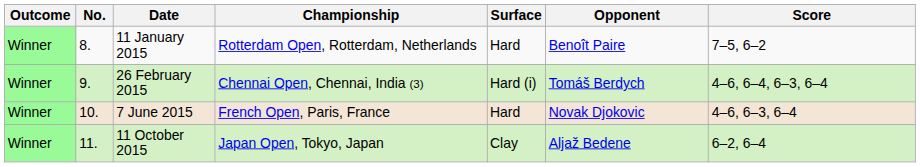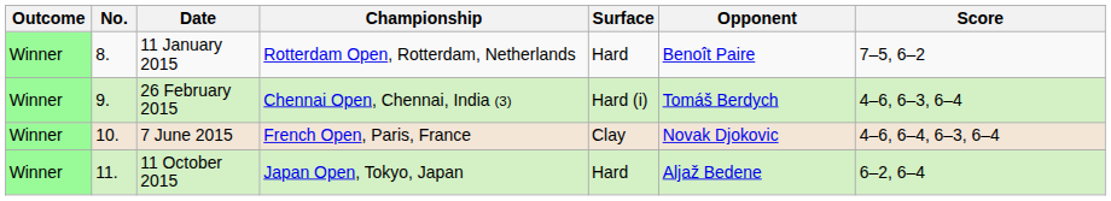26 February 2015 | Score: 4–6, 6–4, 6–3, 6–4 -> 4–6, 6–3, 6–4
7 June 2015 | Surface: Hard -> Clay
7 June 2015 | Score: 4–6, 6–3, 6–4 -> 4–6, 6–4, 6–3, 6–4
11 October 2015 | Surface: Clay -> Hard
